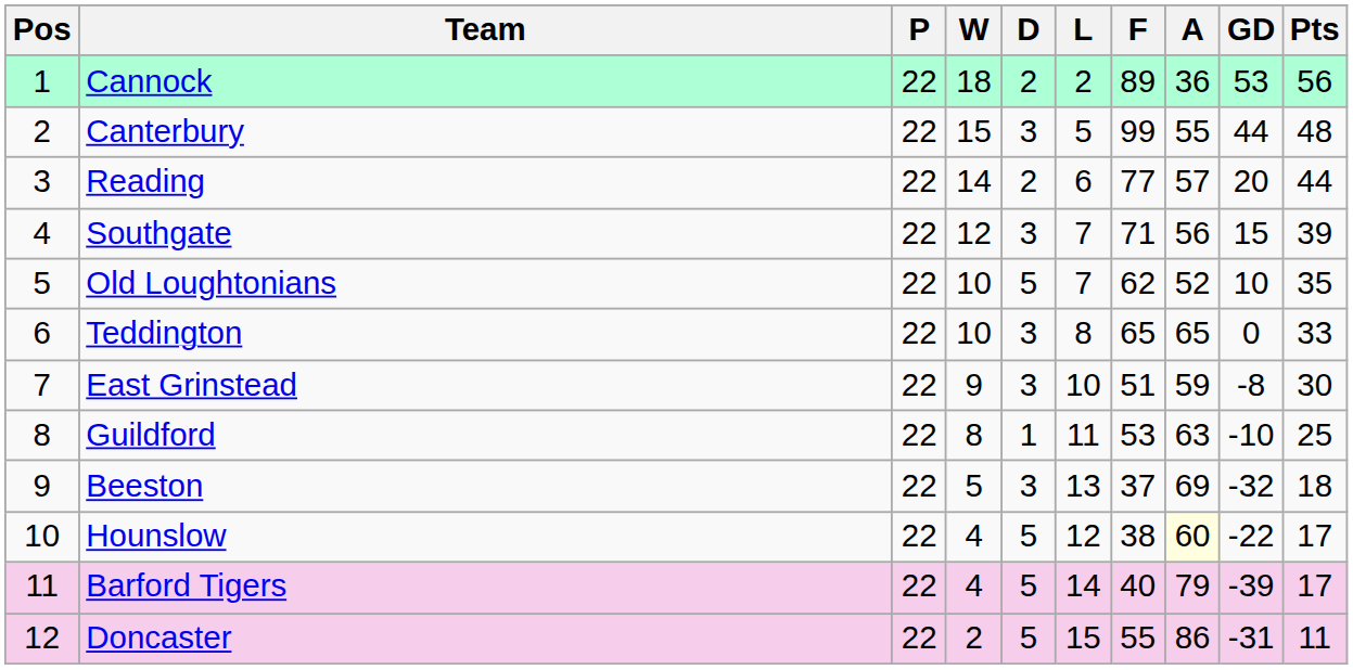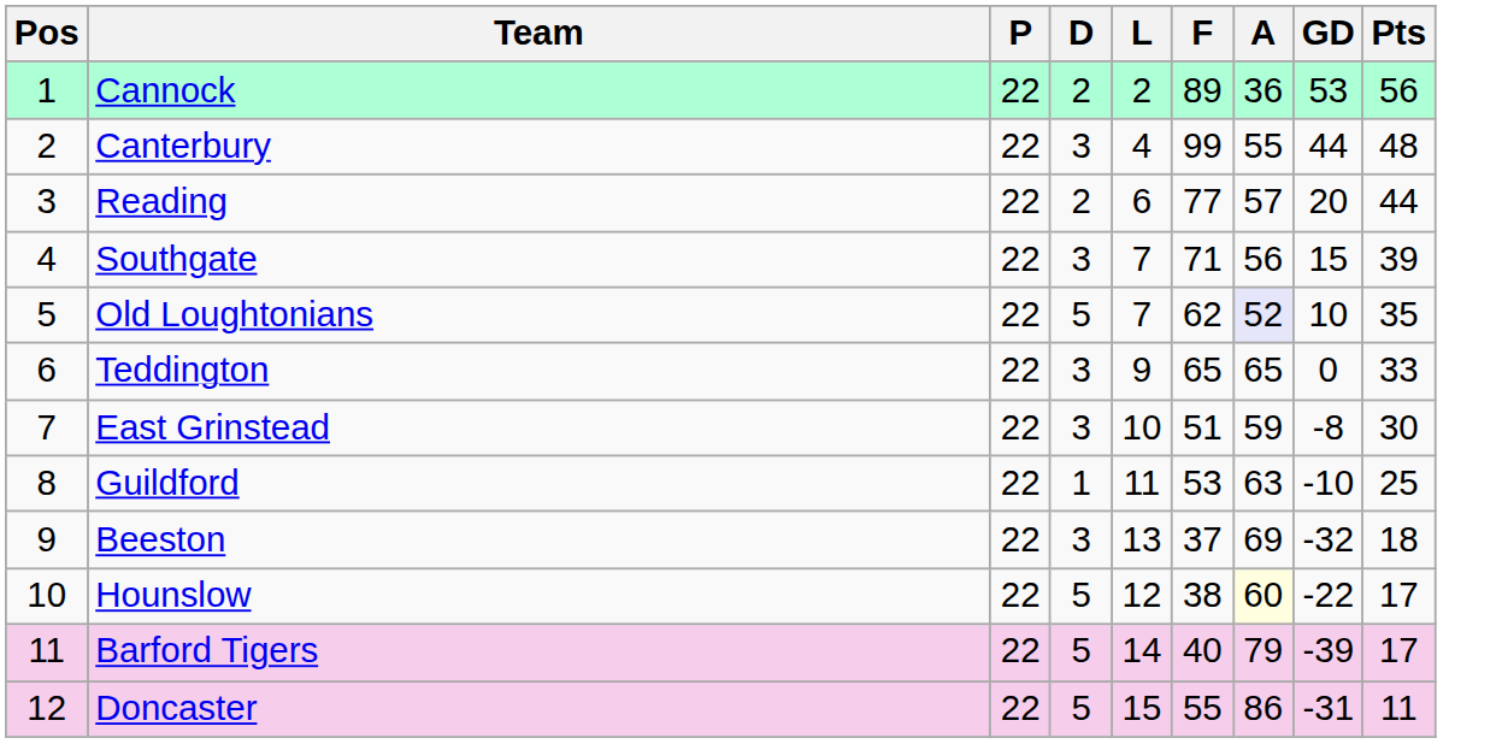- column: W | 18 | 15 | 14 | 12 | 10 | 10 | 9 | 8 | 5 | 4 | 4 | 2
Canterbury | L: 5 -> 4
Old Loughtonians | A: no background -> lavender background
Teddington | L: 8 -> 9
